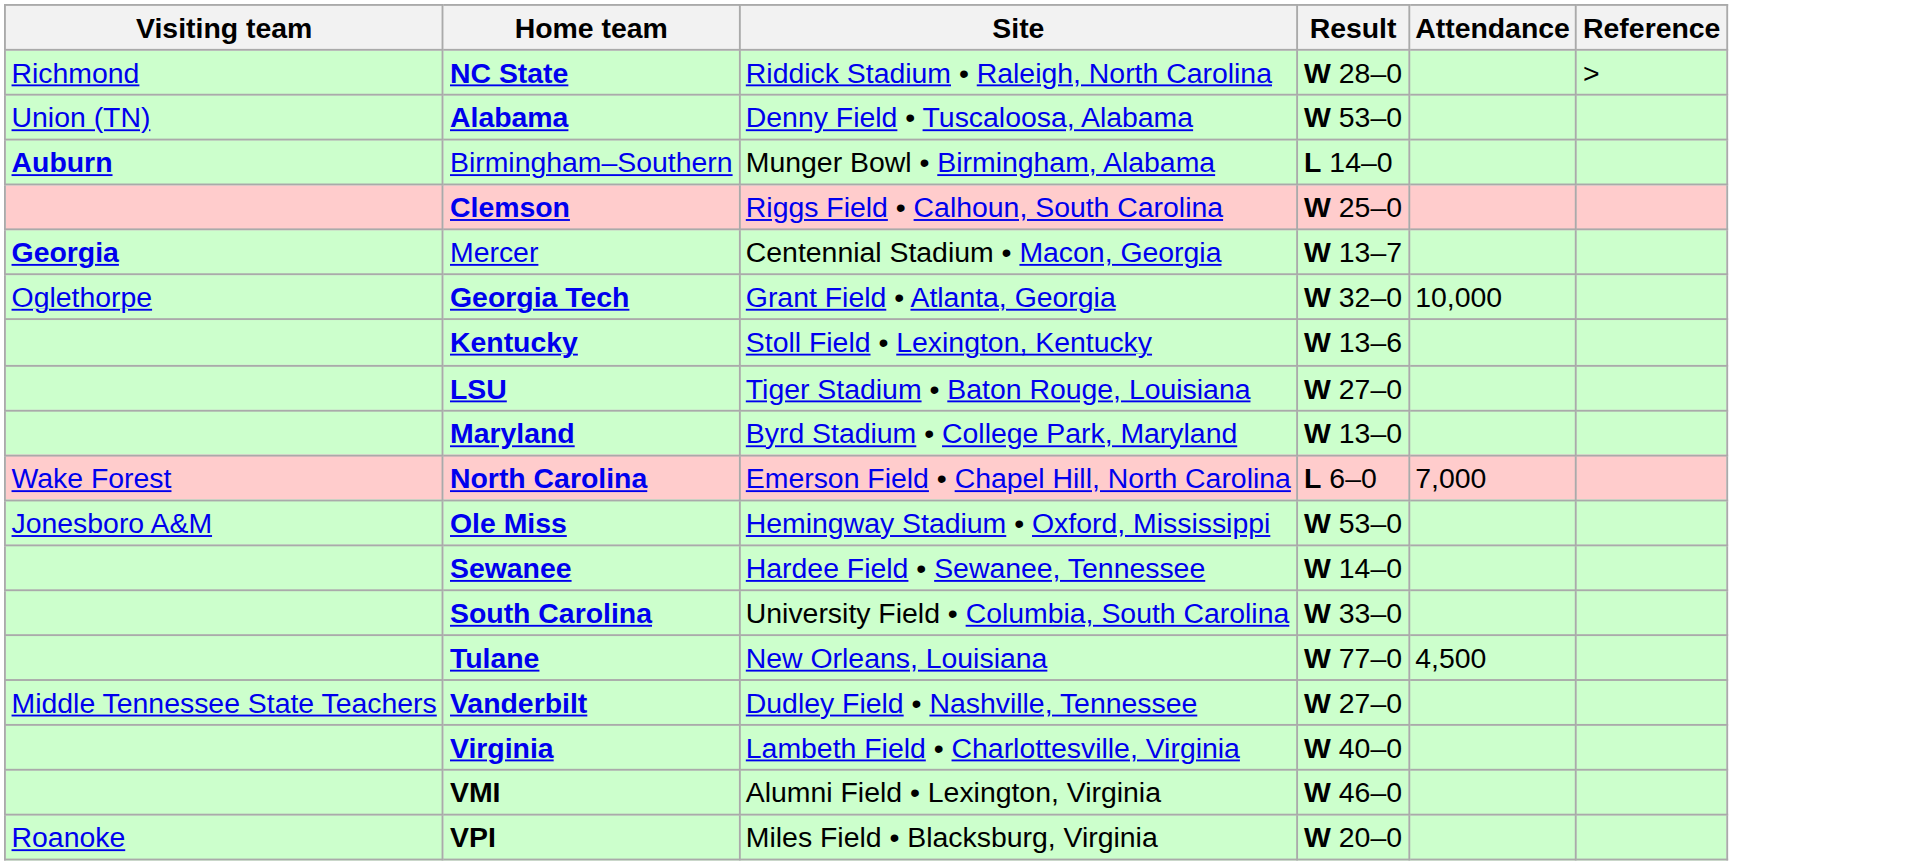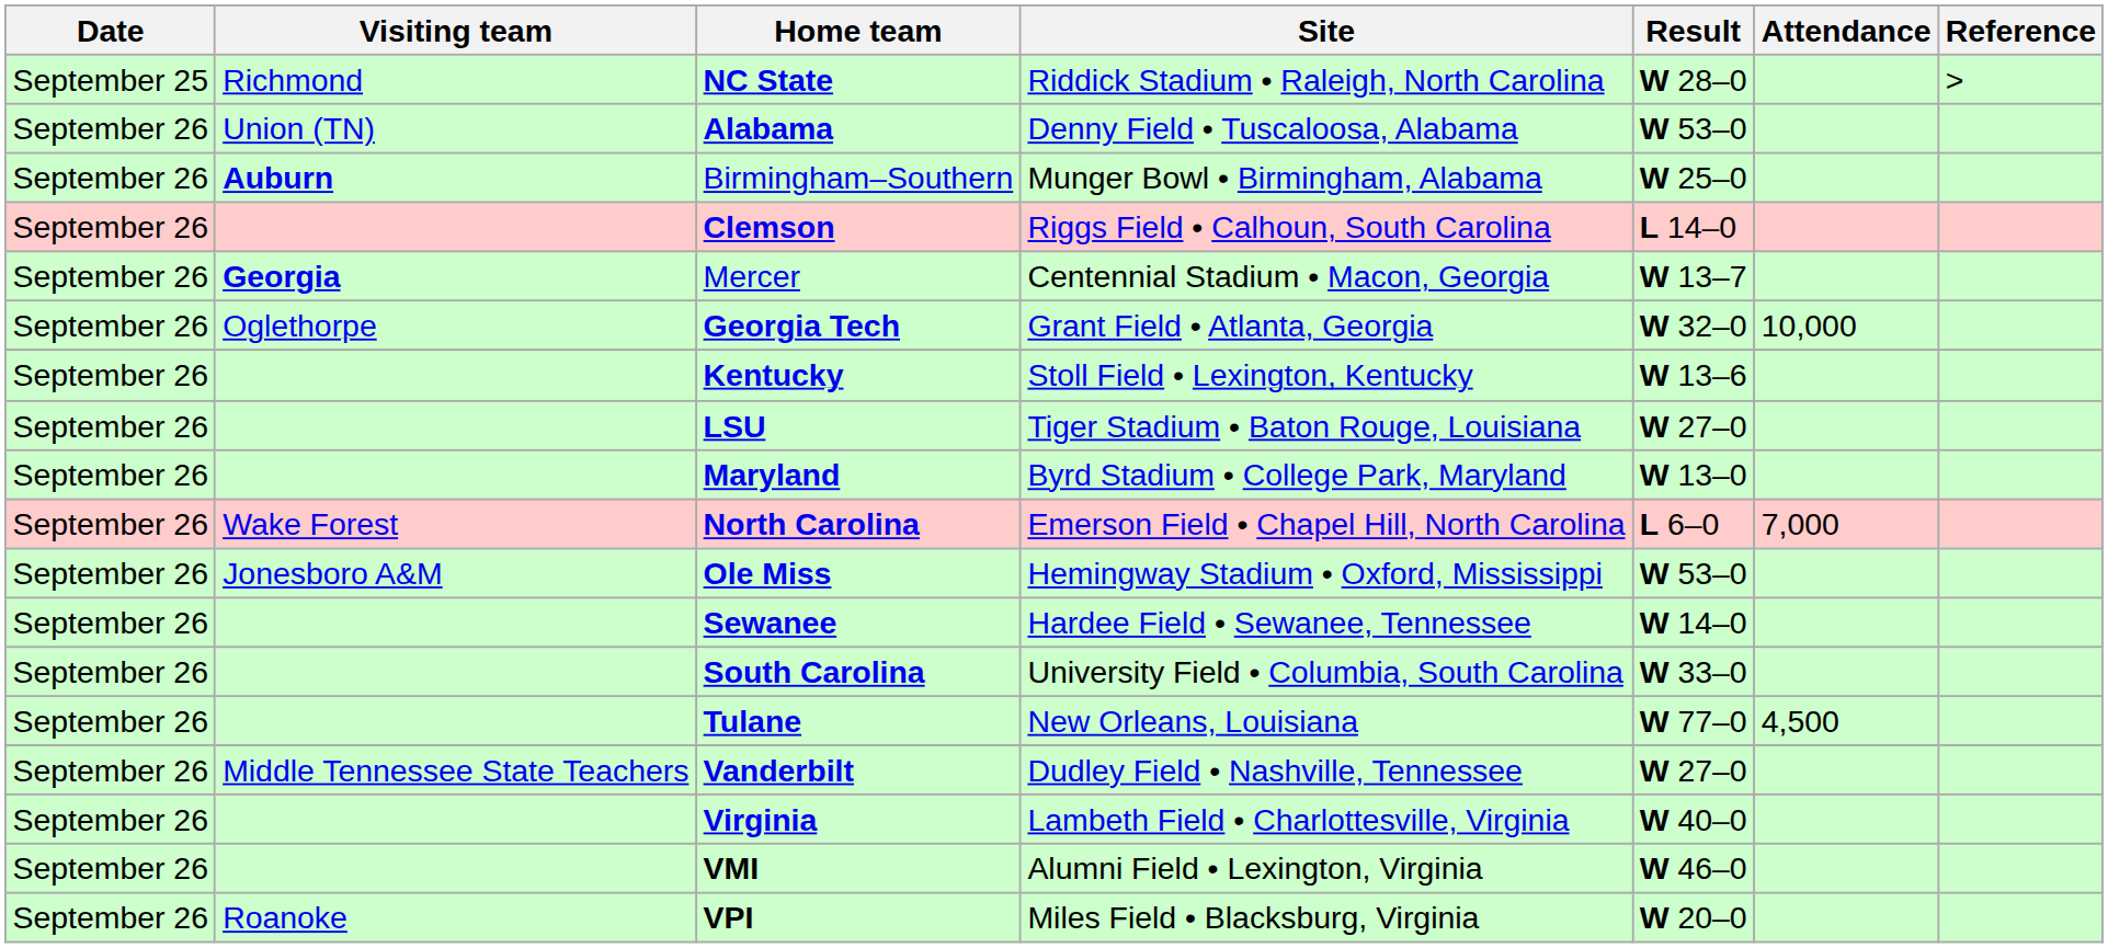+ column: Date | September 25 | September 26 | September 26 | September 26 | September 26 | September 26 | September 26 | September 26 | September 26 | September 26 | September 26 | September 26 | September 26 | September 26 | September 26 | September 26 | September 26 | September 26
Birmingham–Southern | Result: L 14–0 -> W 25–0
Clemson | Result: W 25–0 -> L 14–0
